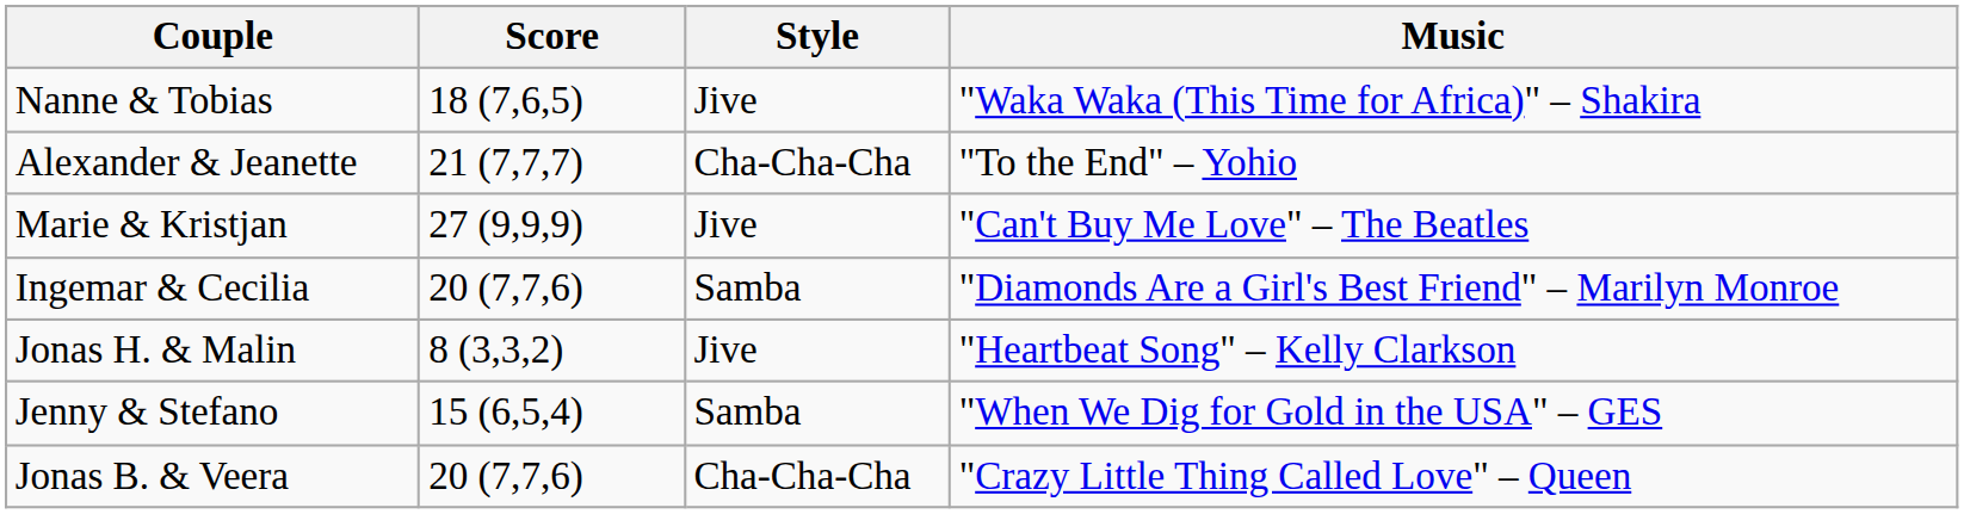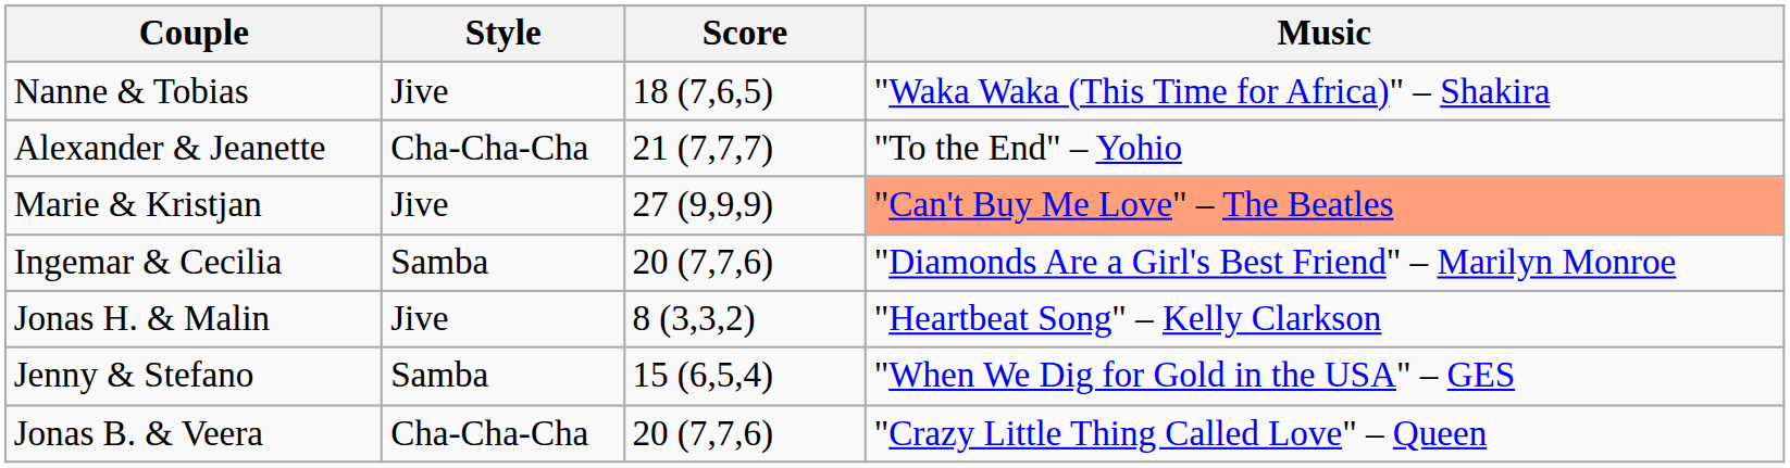columns swapped: Score <-> Style
Marie & Kristjan | Music: no background -> lightsalmon background
